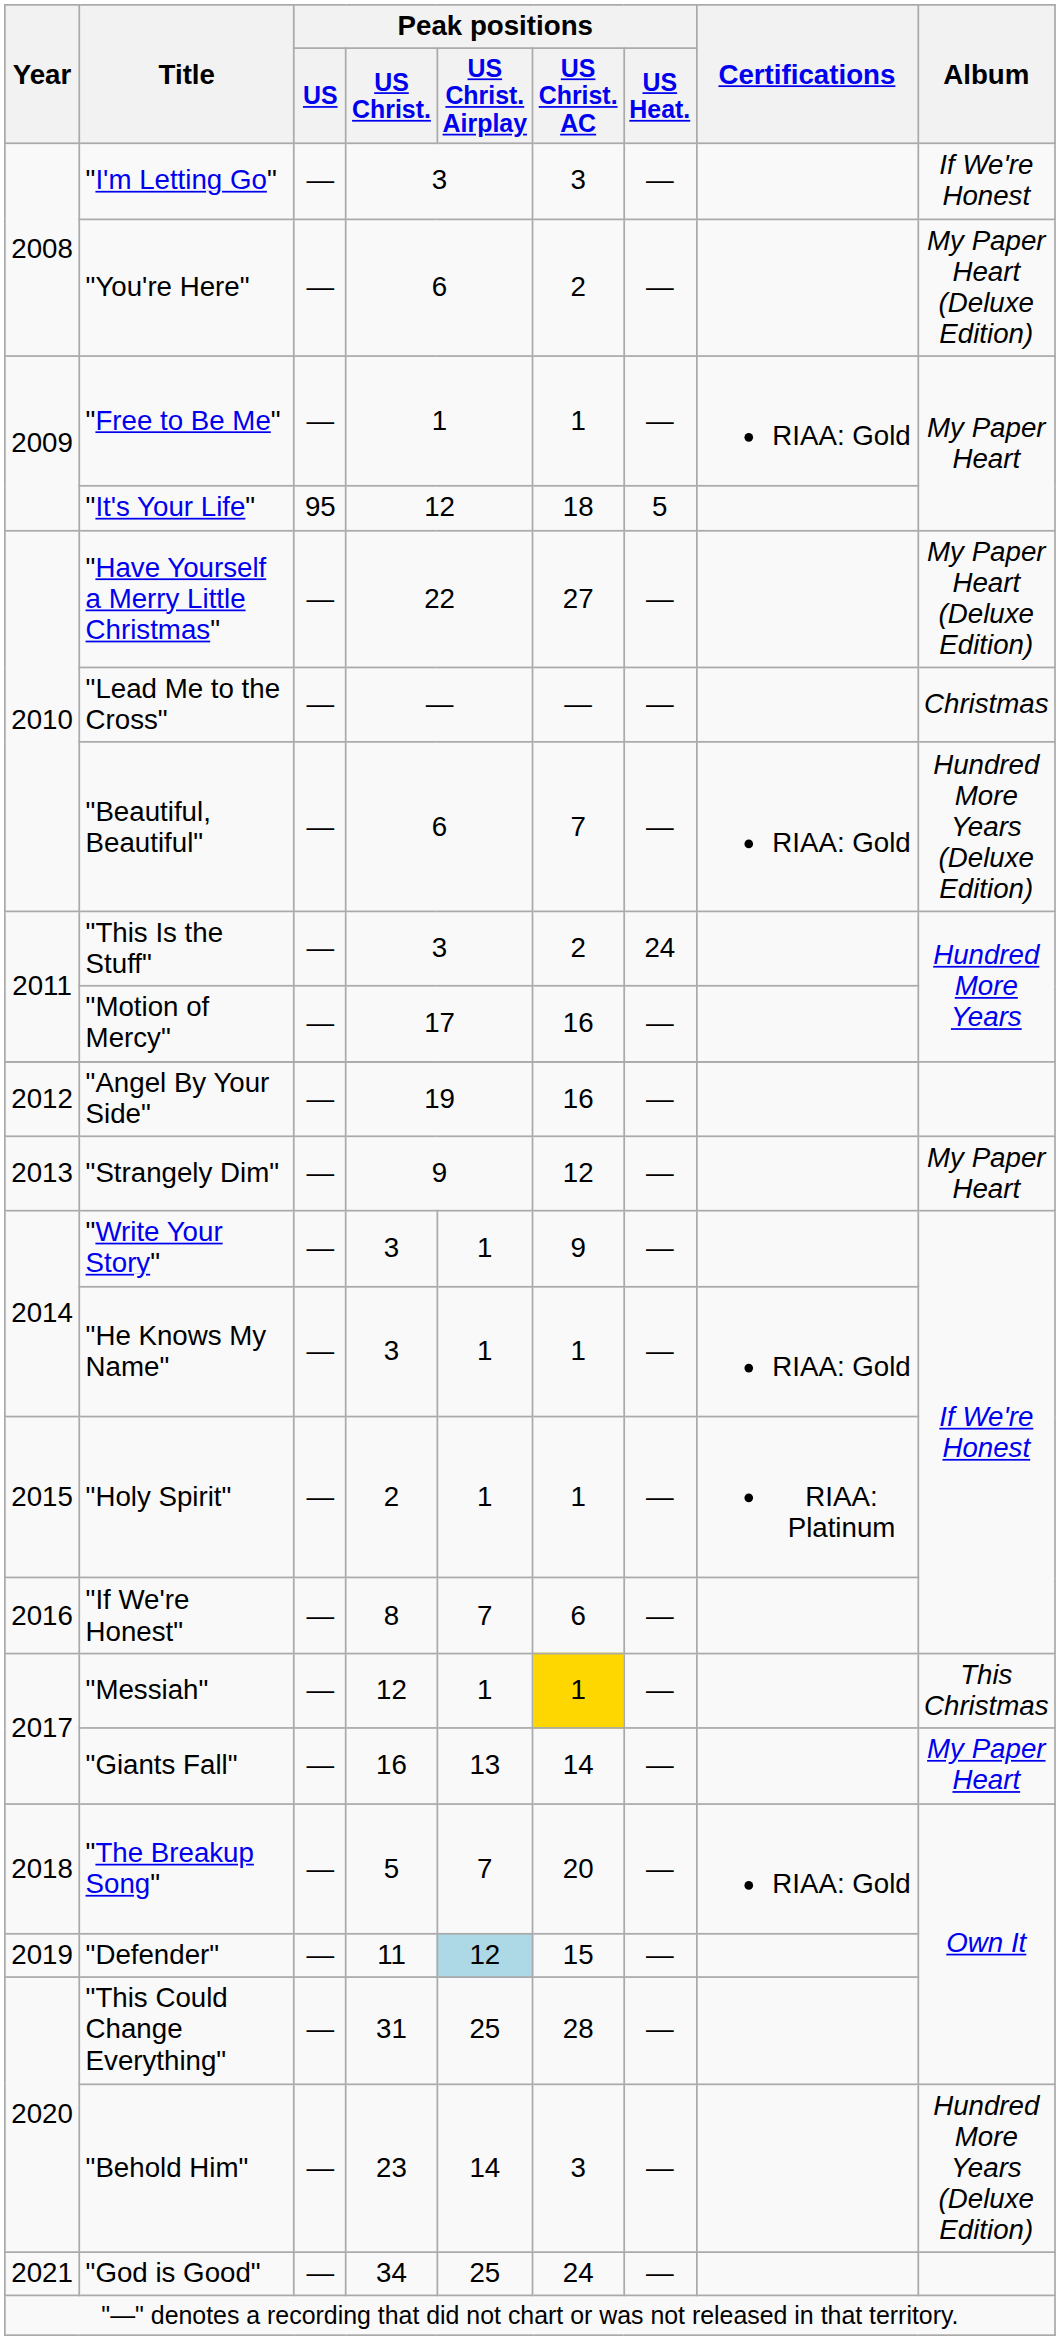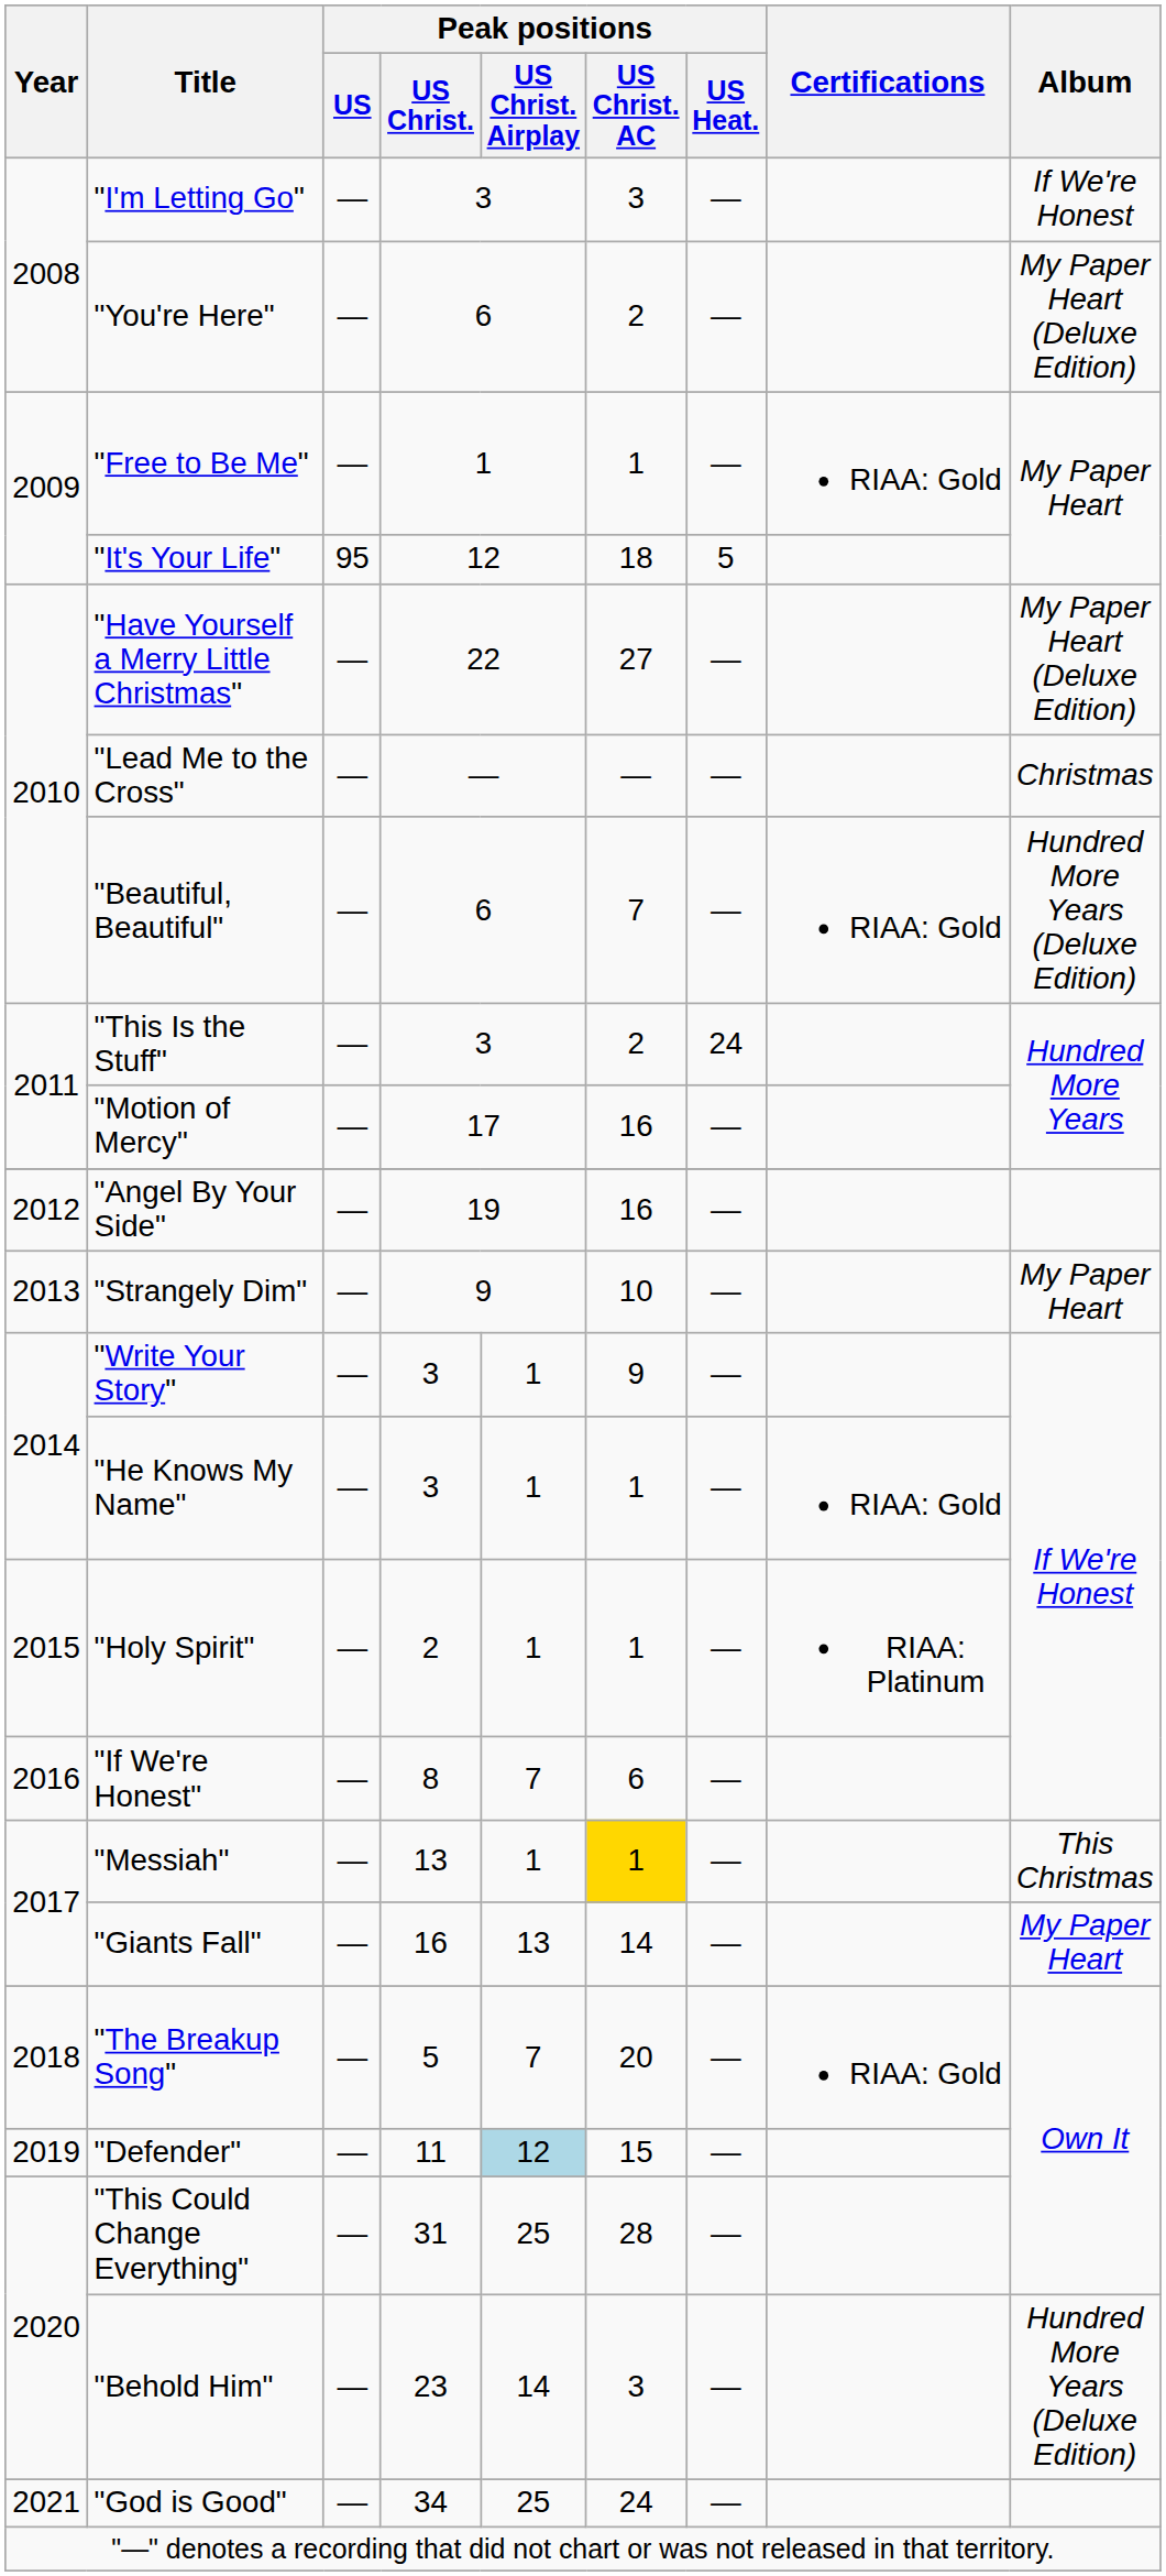"Strangely Dim" | Peak positions / US Christ. AC: 12 -> 10
"Messiah" | Peak positions / US Christ.: 12 -> 13
